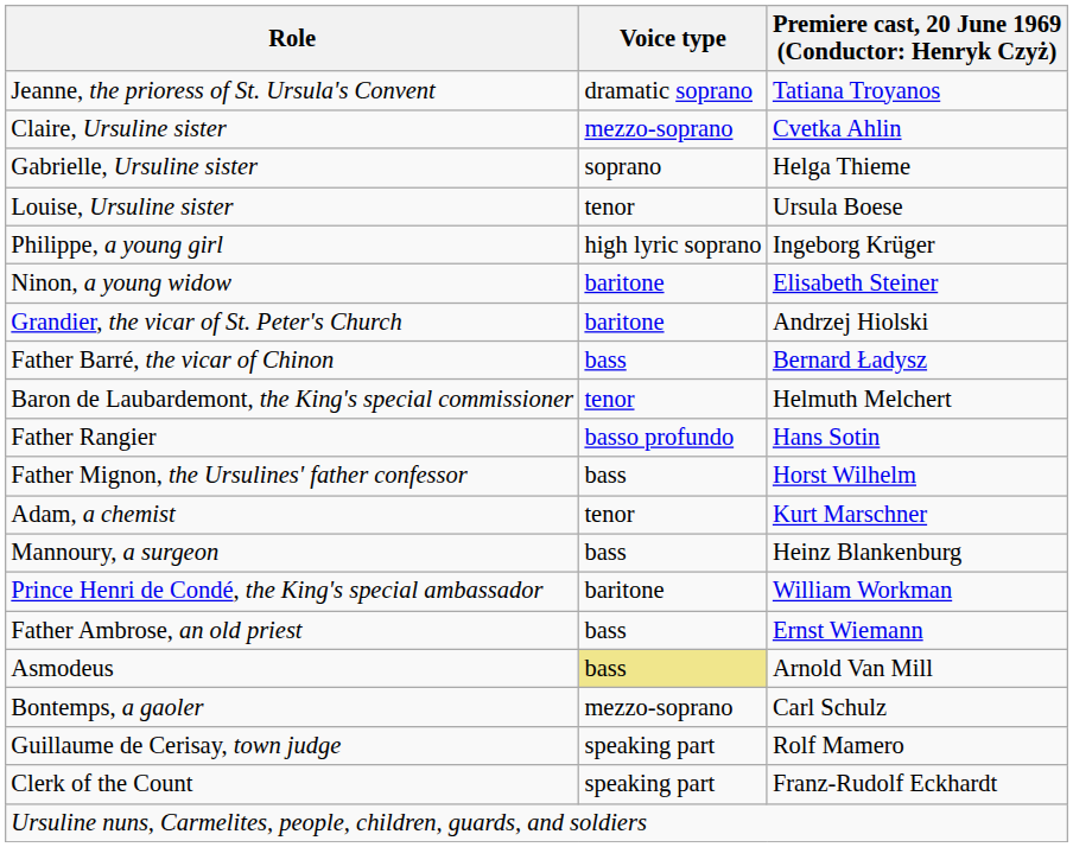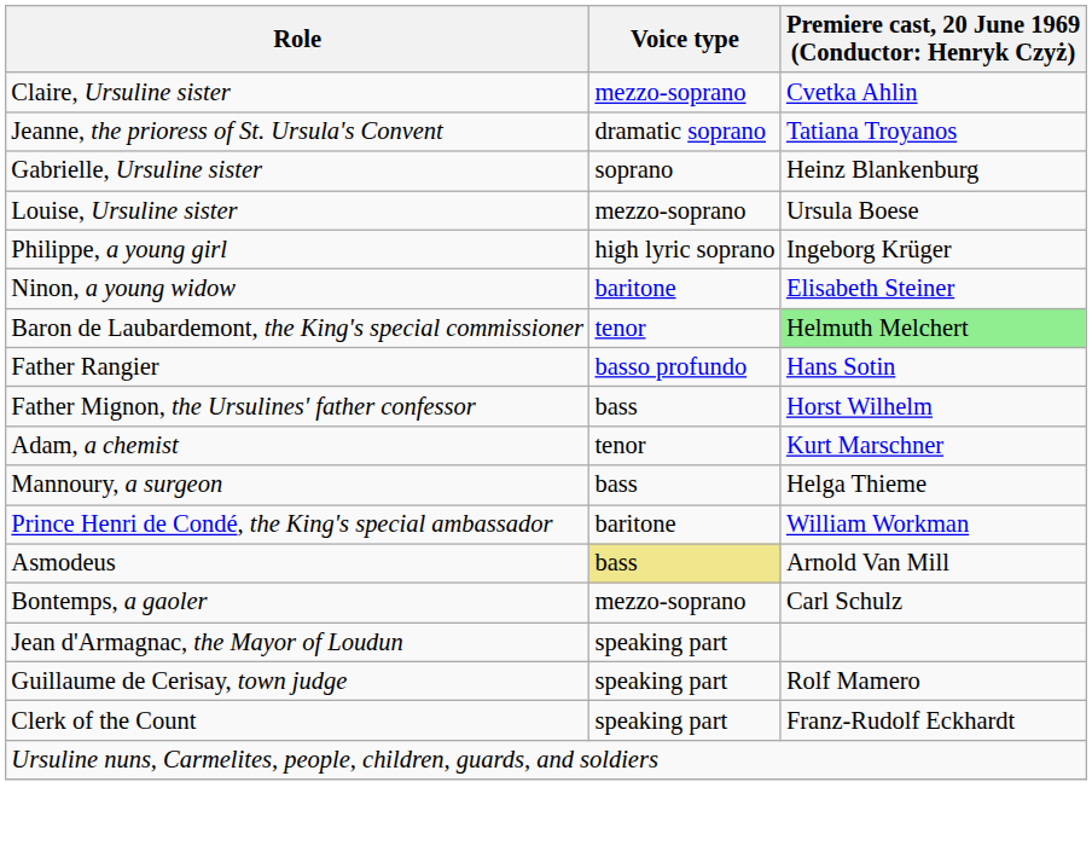rows swapped: Jeanne, the prioress of St. Ursula's Convent <-> Claire, Ursuline sister
Gabrielle, Ursuline sister | column 3: Helga Thieme -> Heinz Blankenburg
Louise, Ursuline sister | Voice type: tenor -> mezzo-soprano
- row: Grandier, the vicar of St. Peter's Church | baritone | Andrzej Hiolski
- row: Father Barré, the vicar of Chinon | bass | Bernard Ładysz
Baron de Laubardemont, the King's special commissioner | column 3: no background -> lightgreen background
Mannoury, a surgeon | column 3: Heinz Blankenburg -> Helga Thieme
- row: Father Ambrose, an old priest | bass | Ernst Wiemann
+ row: Jean d'Armagnac, the Mayor of Loudun | speaking part
